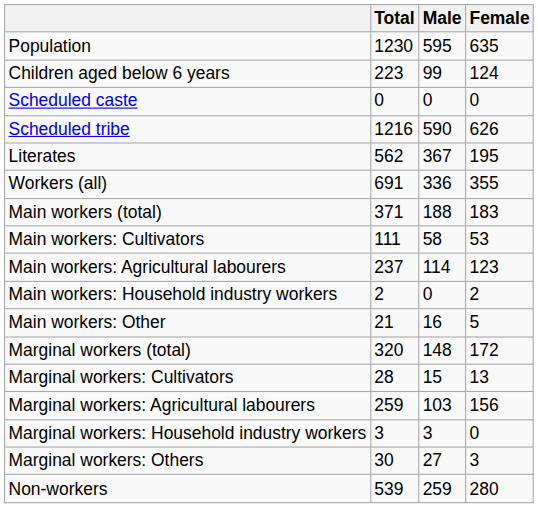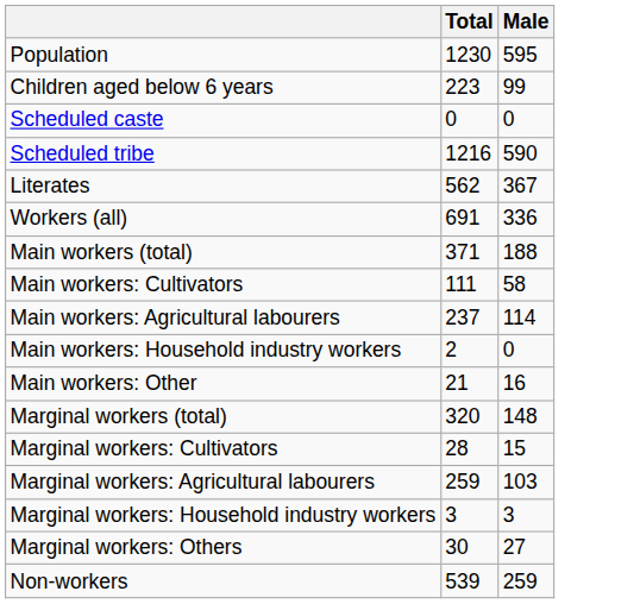- column: Female | 635 | 124 | 0 | 626 | 195 | 355 | 183 | 53 | 123 | 2 | 5 | 172 | 13 | 156 | 0 | 3 | 280
